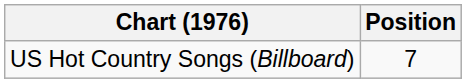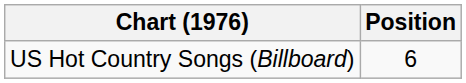US Hot Country Songs (Billboard) | Position: 7 -> 6
